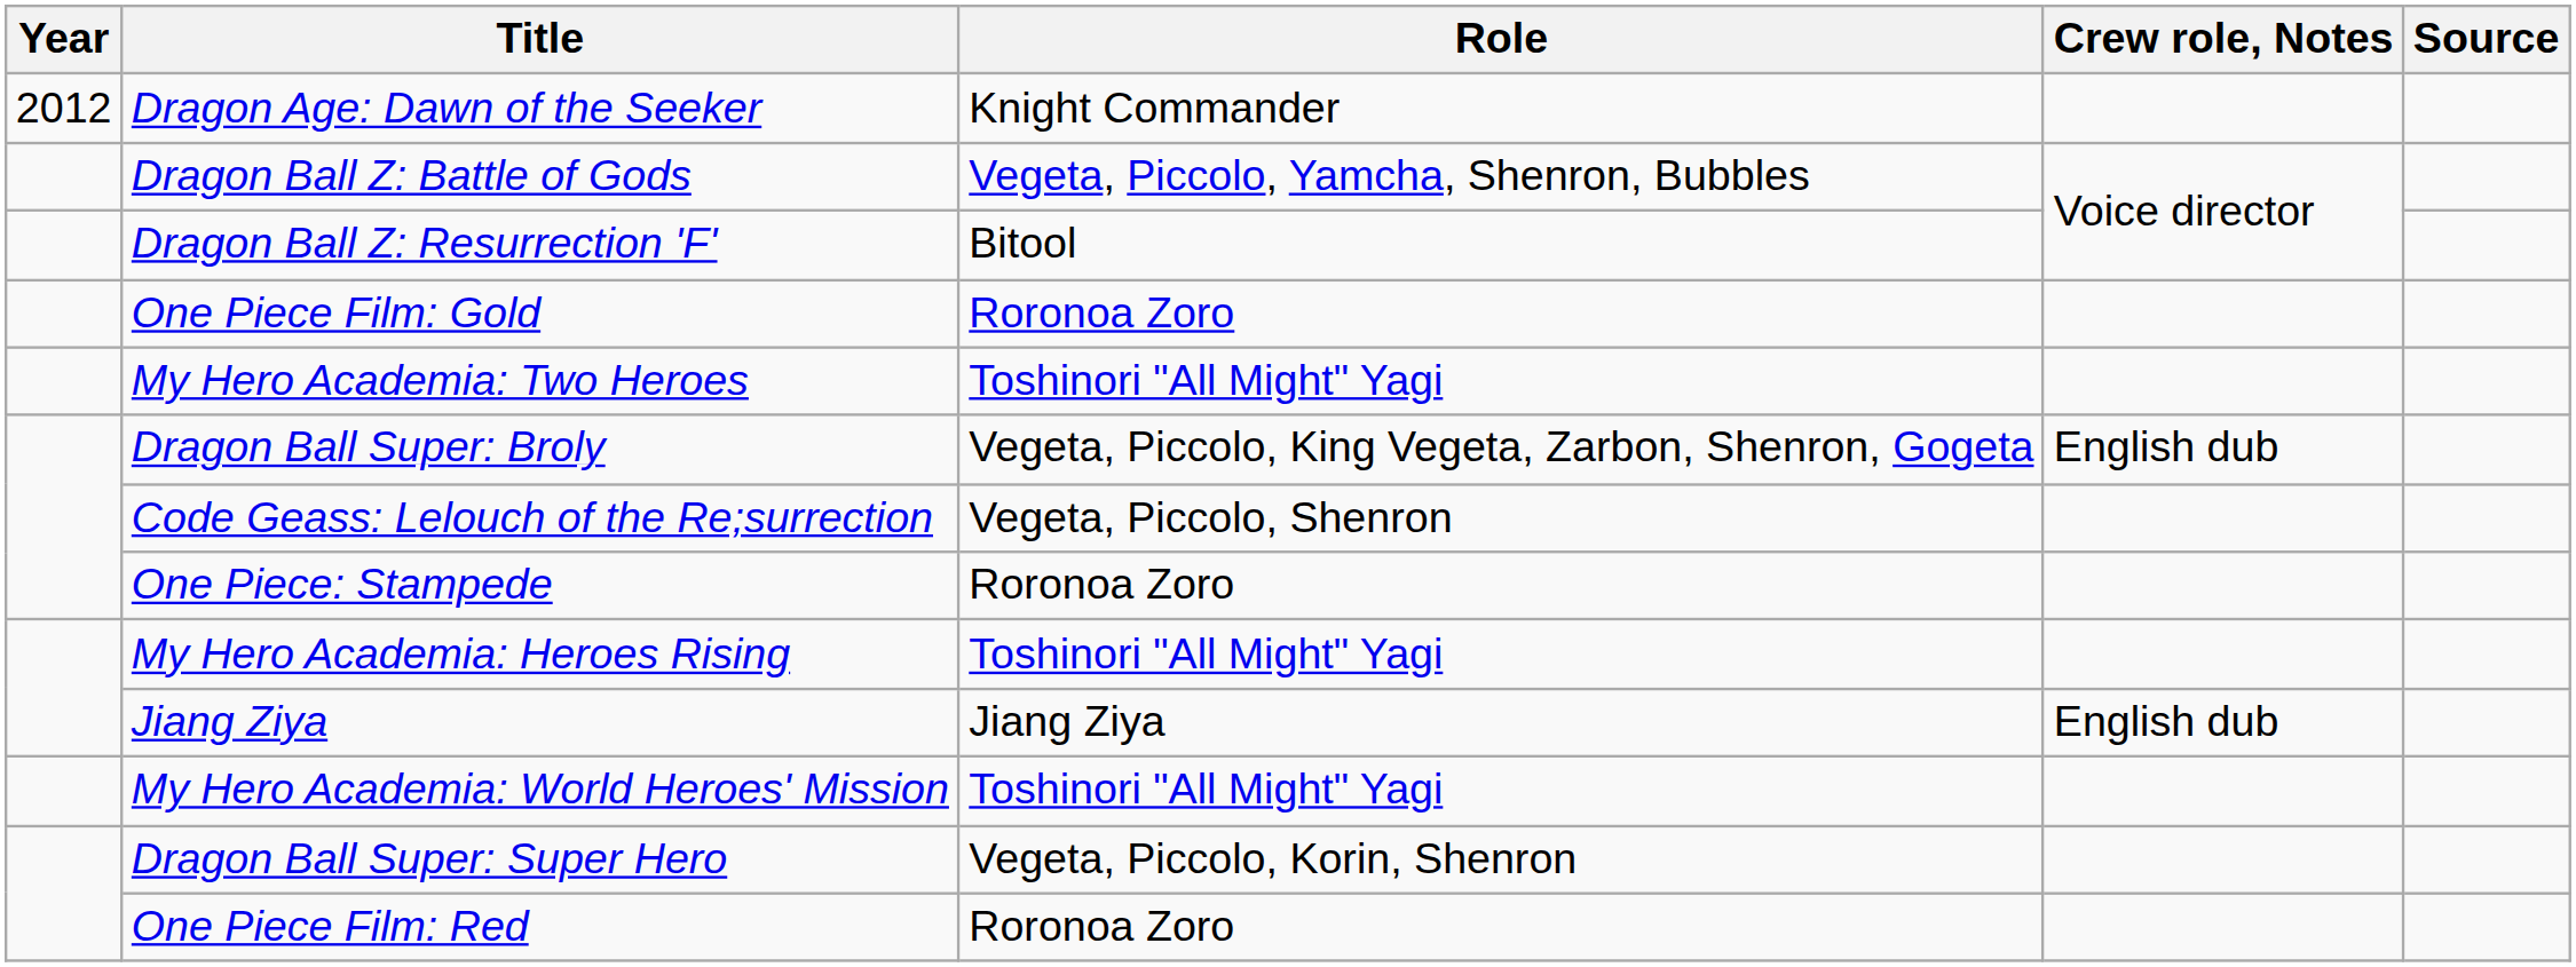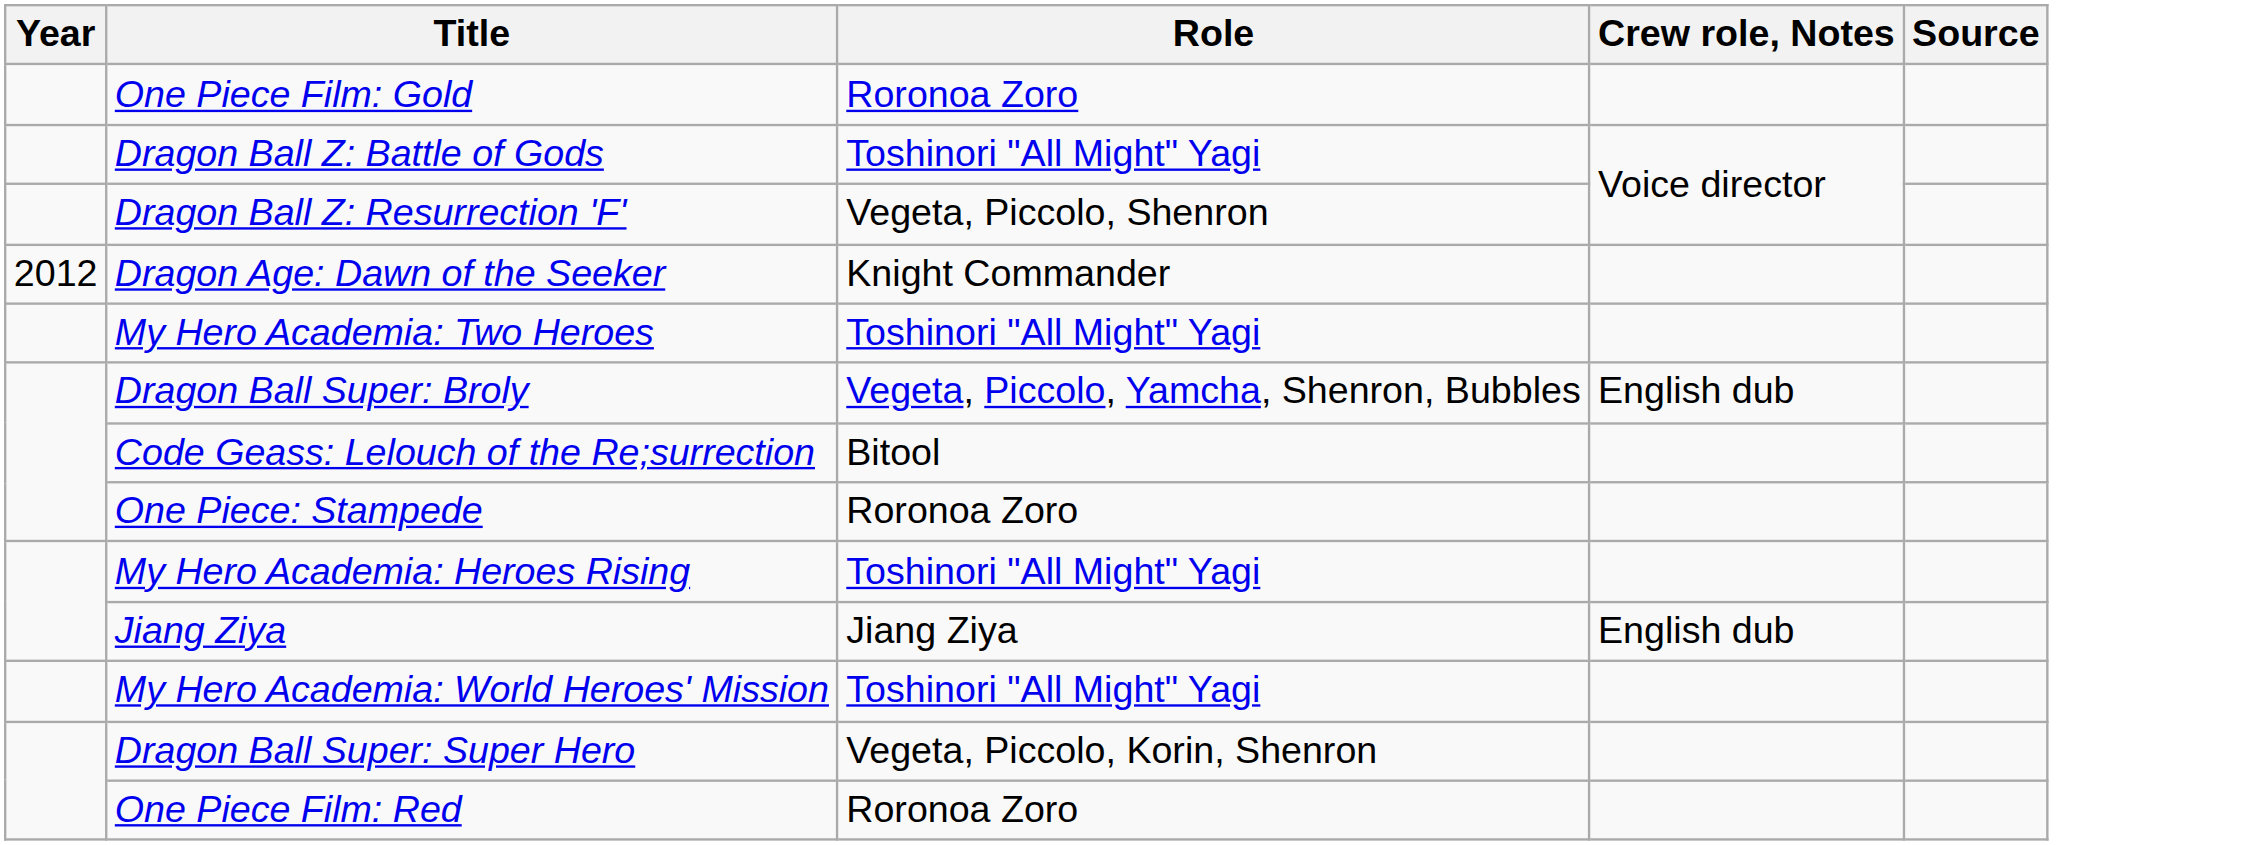rows swapped: Dragon Age: Dawn of the Seeker <-> One Piece Film: Gold
Dragon Ball Z: Battle of Gods | Role: Vegeta, Piccolo, Yamcha, Shenron, Bubbles -> Toshinori "All Might" Yagi
Dragon Ball Z: Resurrection 'F' | Role: Bitool -> Vegeta, Piccolo, Shenron
Dragon Ball Super: Broly | Role: Vegeta, Piccolo, King Vegeta, Zarbon, Shenron, Gogeta -> Vegeta, Piccolo, Yamcha, Shenron, Bubbles
Code Geass: Lelouch of the Re;surrection | Role: Vegeta, Piccolo, Shenron -> Bitool
